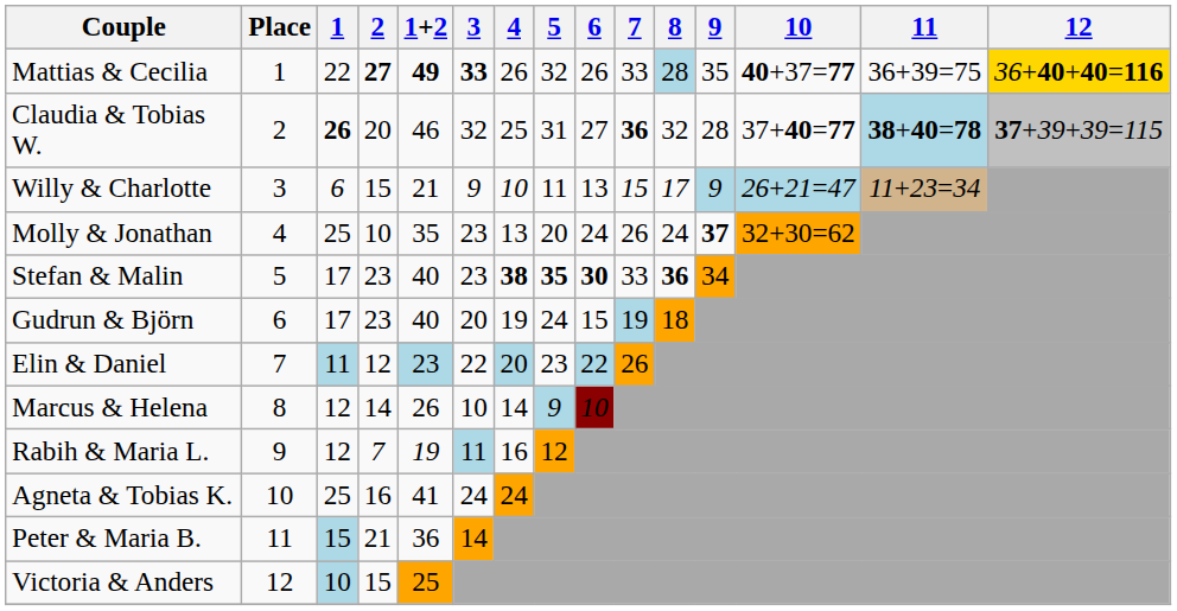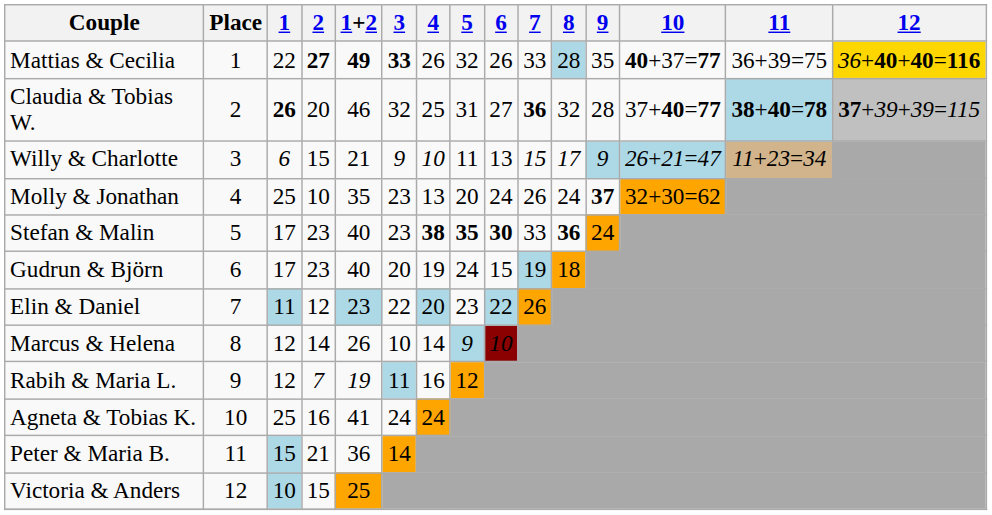Stefan & Malin | 9: 34 -> 24
